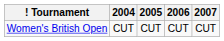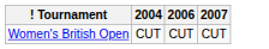- column: 2005 | CUT
